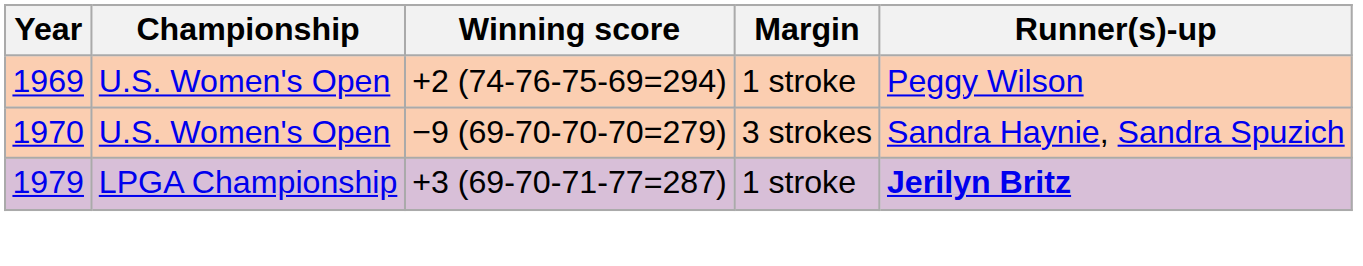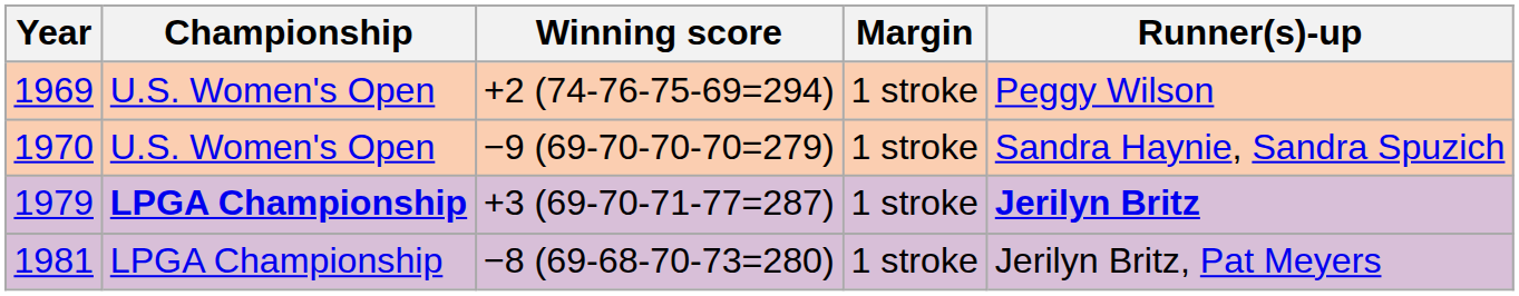1970 | Margin: 3 strokes -> 1 stroke
1979 | Championship: normal -> bold
+ row: 1981 | LPGA Championship | −8 (69-68-70-73=280) | 1 stroke | Jerilyn Britz, Pat Meyers
